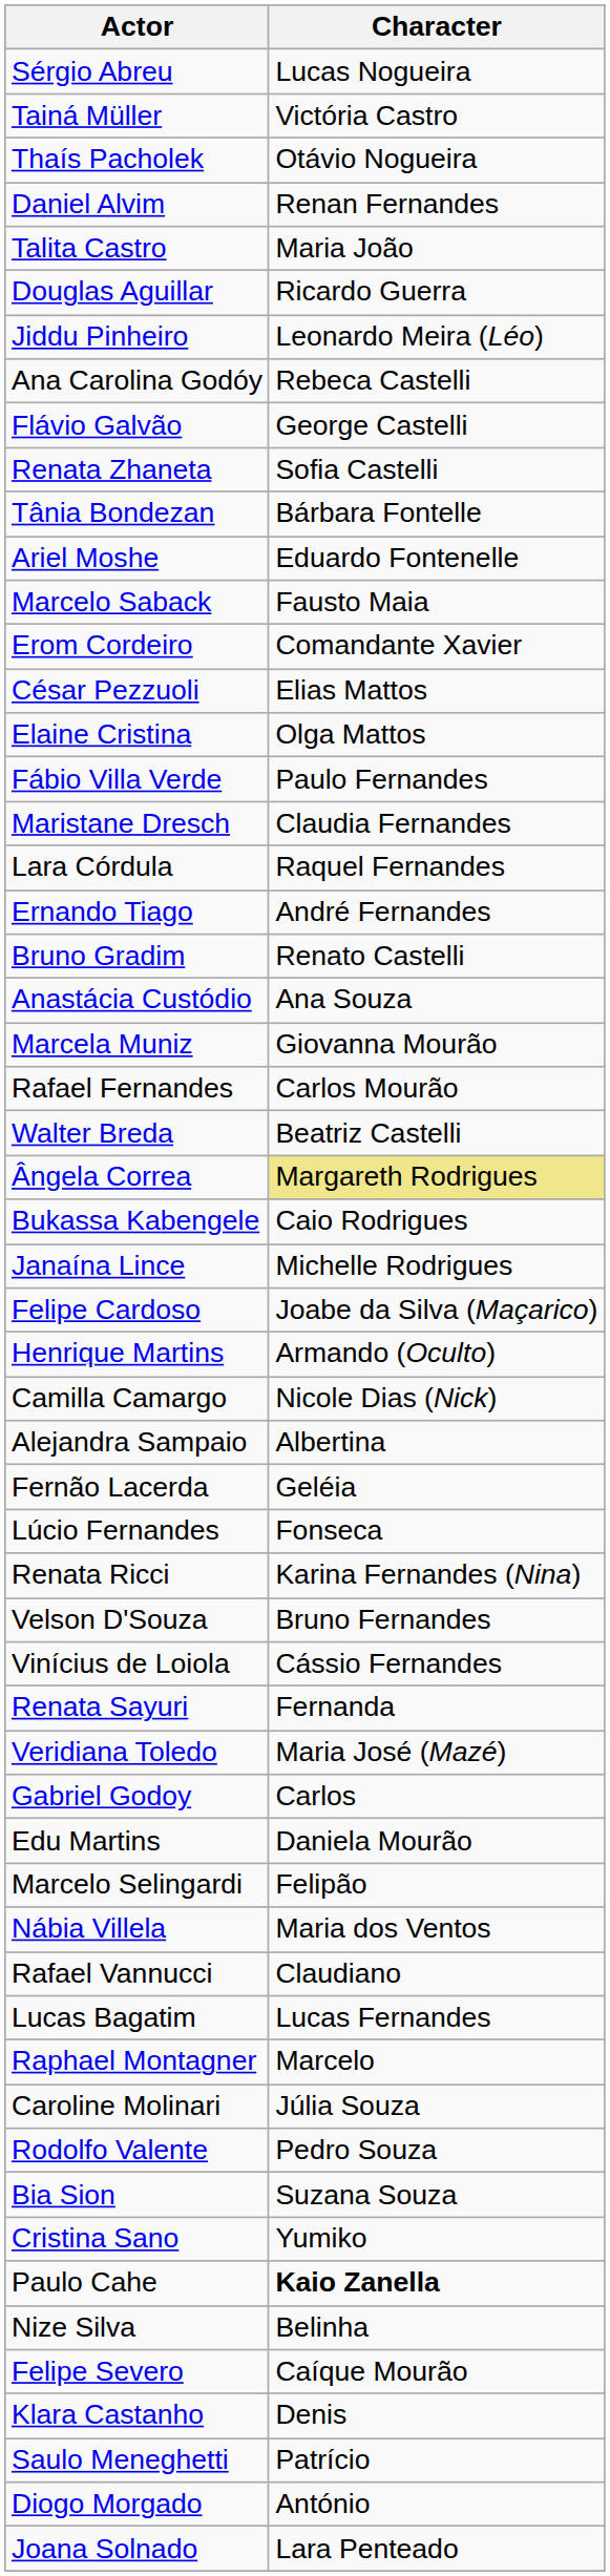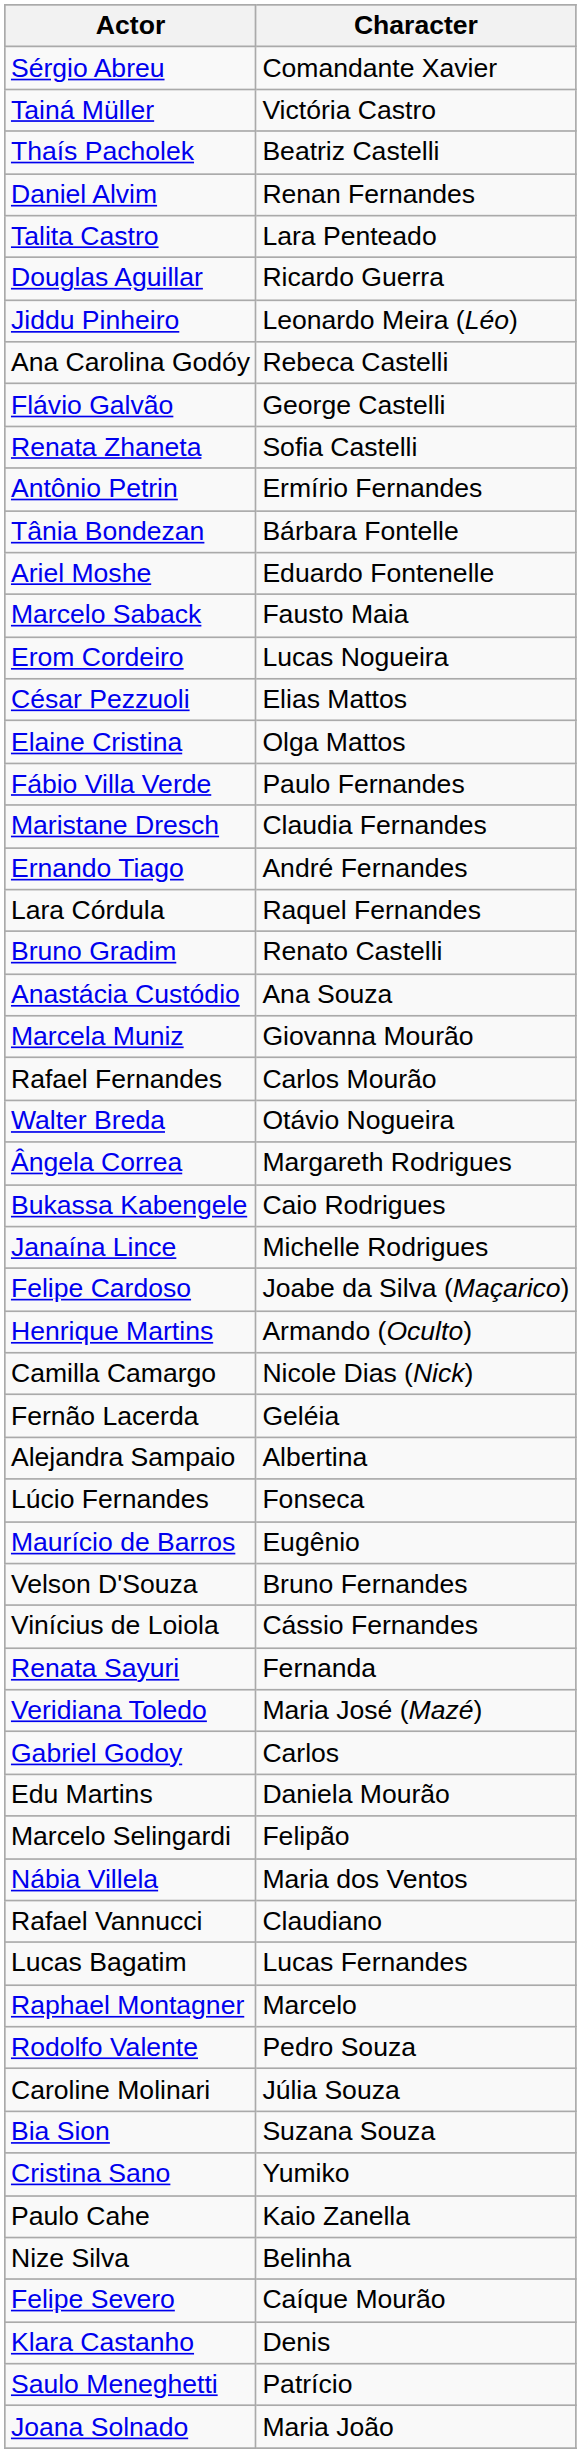Sérgio Abreu | Character: Lucas Nogueira -> Comandante Xavier
Thaís Pacholek | Character: Otávio Nogueira -> Beatriz Castelli
Talita Castro | Character: Maria João -> Lara Penteado
+ row: Antônio Petrin | Ermírio Fernandes
Erom Cordeiro | Character: Comandante Xavier -> Lucas Nogueira
rows swapped: Ernando Tiago <-> Lara Córdula
Walter Breda | Character: Beatriz Castelli -> Otávio Nogueira
Ângela Correa | Character: khaki background -> no background
rows swapped: Alejandra Sampaio <-> Fernão Lacerda
+ row: Maurício de Barros | Eugênio
- row: Renata Ricci | Karina Fernandes (Nina)
rows swapped: Caroline Molinari <-> Rodolfo Valente
Paulo Cahe | Character: bold -> normal
- row: Diogo Morgado | António
Joana Solnado | Character: Lara Penteado -> Maria João
